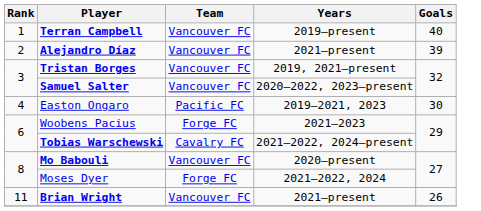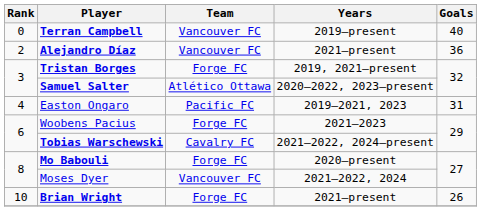Terran Campbell | Rank: 1 -> 0
Alejandro Díaz | Goals: 39 -> 36
Tristan Borges | Team: Vancouver FC -> Forge FC
Samuel Salter | Team: Vancouver FC -> Atlético Ottawa
Easton Ongaro | Goals: 30 -> 31
Mo Babouli | Team: Vancouver FC -> Forge FC
Moses Dyer | Team: Forge FC -> Vancouver FC
Brian Wright | Rank: 11 -> 10
Brian Wright | Team: Vancouver FC -> Forge FC
